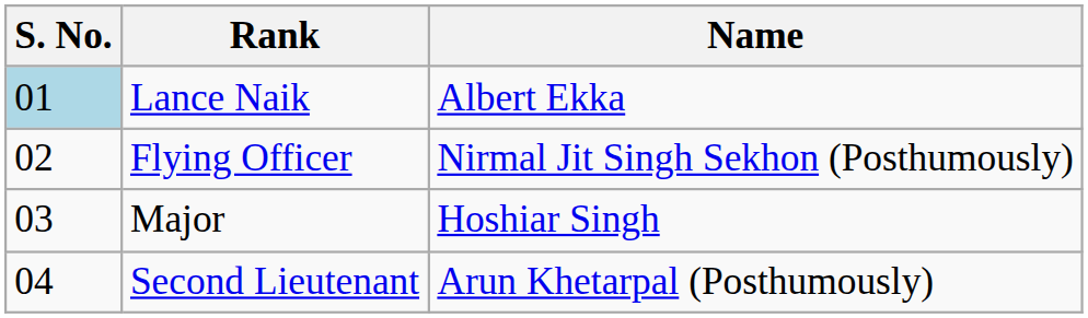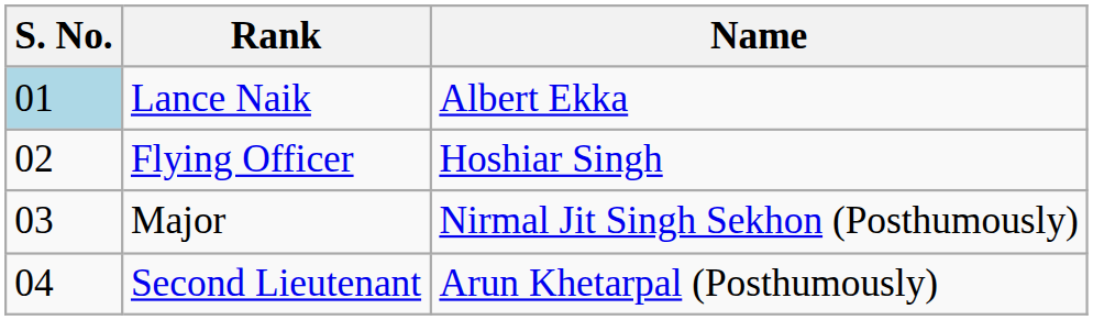Flying Officer | Name: Nirmal Jit Singh Sekhon (Posthumously) -> Hoshiar Singh
Major | Name: Hoshiar Singh -> Nirmal Jit Singh Sekhon (Posthumously)
